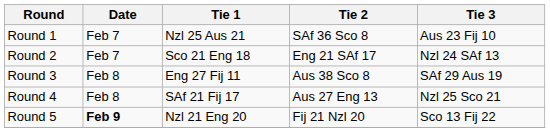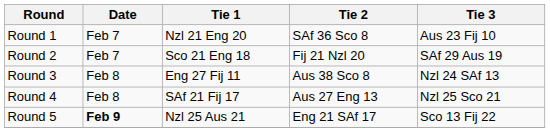Round 1 | Tie 1: Nzl 25 Aus 21 -> Nzl 21 Eng 20
Round 2 | Tie 2: Eng 21 SAf 17 -> Fij 21 Nzl 20
Round 2 | Tie 3: Nzl 24 SAf 13 -> SAf 29 Aus 19
Round 3 | Tie 3: SAf 29 Aus 19 -> Nzl 24 SAf 13
Round 5 | Tie 1: Nzl 21 Eng 20 -> Nzl 25 Aus 21
Round 5 | Tie 2: Fij 21 Nzl 20 -> Eng 21 SAf 17
